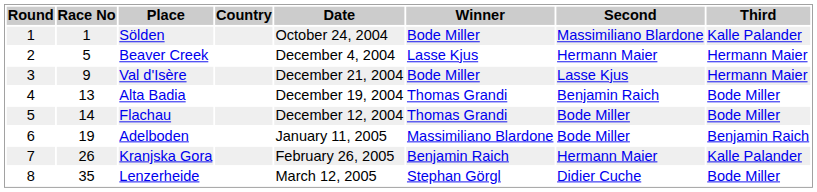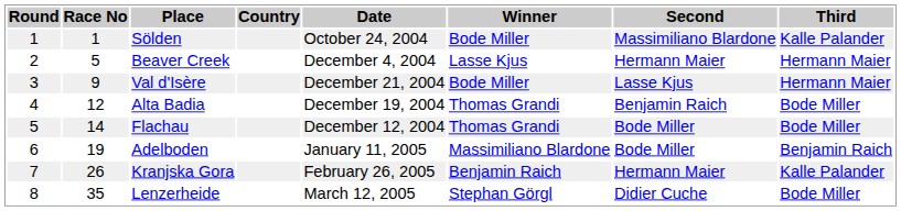Alta Badia | Race No: 13 -> 12
